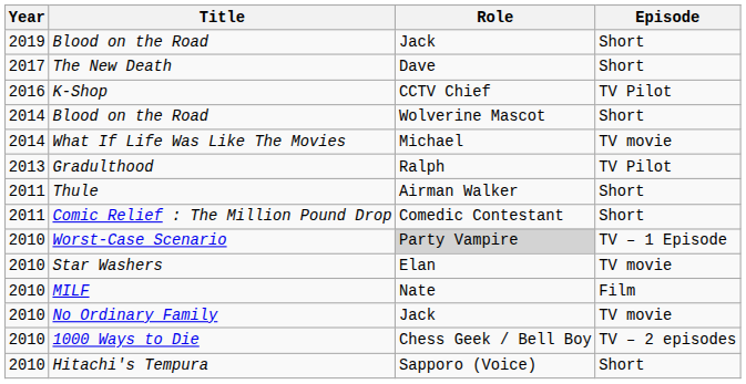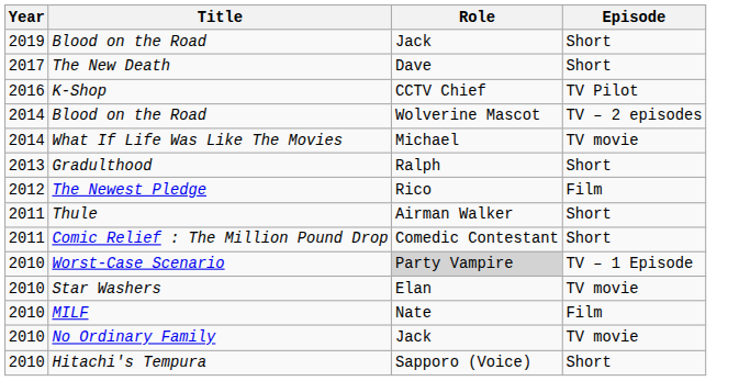2014 / Blood on the Road | Episode: Short -> TV – 2 episodes
Gradulthood | Episode: TV Pilot -> Short
+ row: 2012 | The Newest Pledge | Rico | Film
- row: 2010 | 1000 Ways to Die | Chess Geek / Bell Boy | TV – 2 episodes
